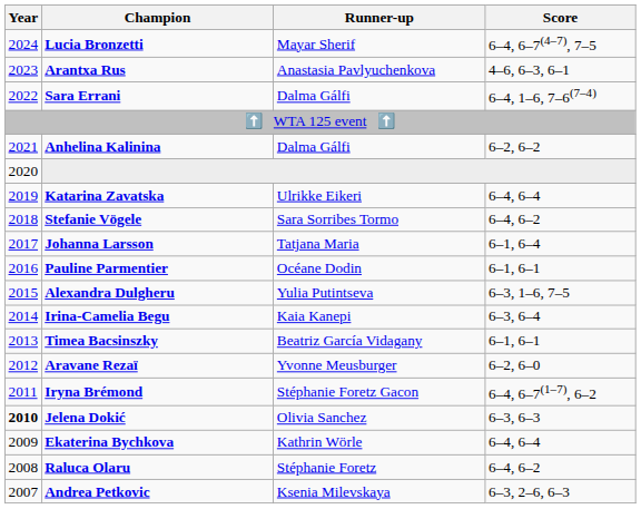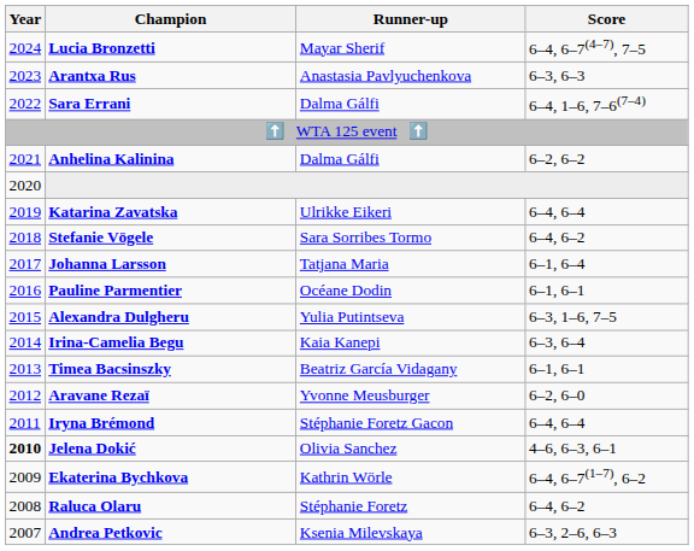Arantxa Rus | Score: 4–6, 6–3, 6–1 -> 6–3, 6–3
Iryna Brémond | Score: 6–4, 6–7(1–7), 6–2 -> 6–4, 6–4
Jelena Dokić | Score: 6–3, 6–3 -> 4–6, 6–3, 6–1
Ekaterina Bychkova | Score: 6–4, 6–4 -> 6–4, 6–7(1–7), 6–2
